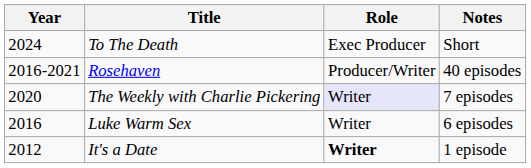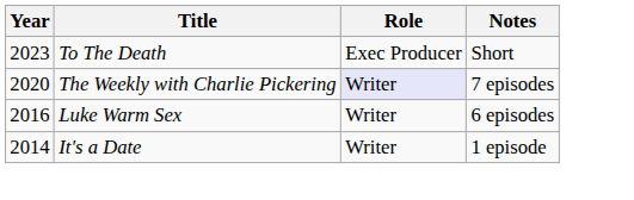To The Death | Year: 2024 -> 2023
- row: 2016-2021 | Rosehaven | Producer/Writer | 40 episodes
It's a Date | Year: 2012 -> 2014
It's a Date | Role: bold -> normal
